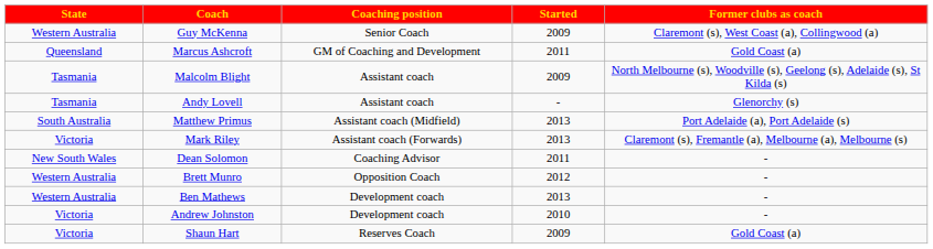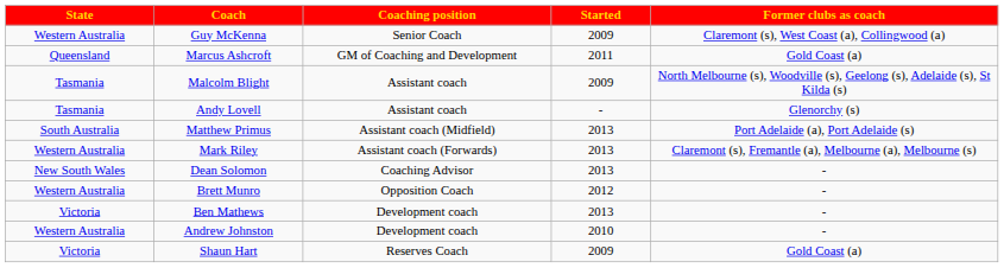Mark Riley | State: Victoria -> Western Australia
Dean Solomon | Started: 2011 -> 2013
Ben Mathews | State: Western Australia -> Victoria
Andrew Johnston | State: Victoria -> Western Australia
